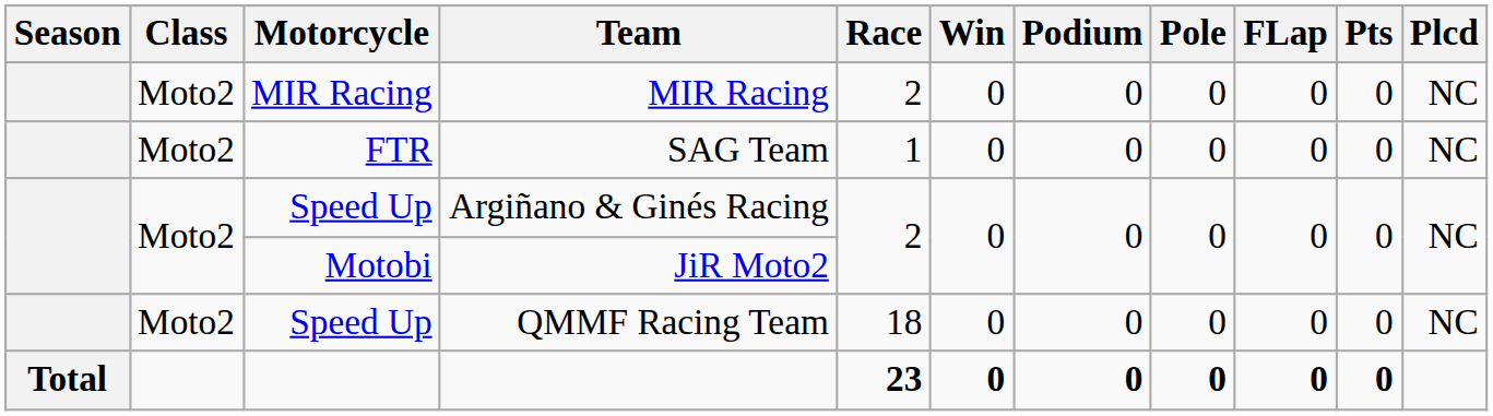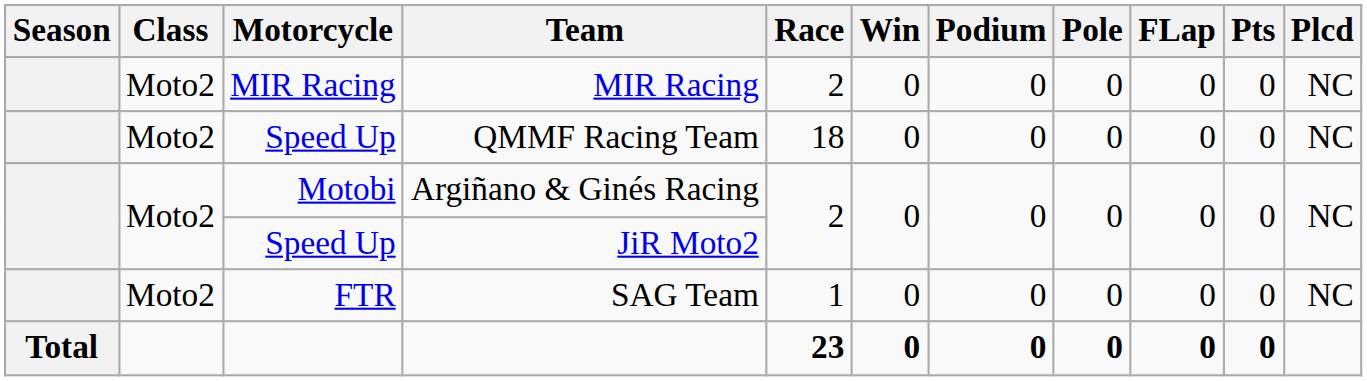rows swapped: SAG Team <-> QMMF Racing Team
Argiñano & Ginés Racing | Motorcycle: Speed Up -> Motobi
JiR Moto2 | Motorcycle: Motobi -> Speed Up
